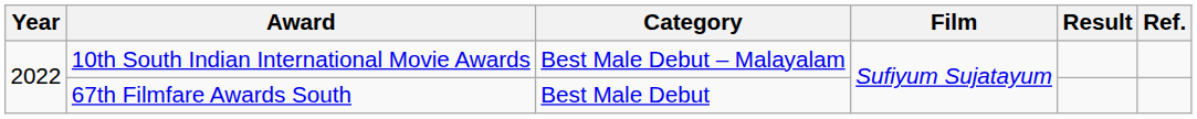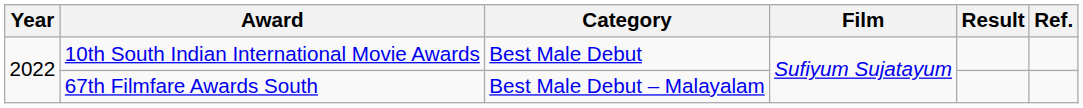10th South Indian International Movie Awards | Category: Best Male Debut – Malayalam -> Best Male Debut
67th Filmfare Awards South | Category: Best Male Debut -> Best Male Debut – Malayalam
